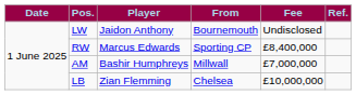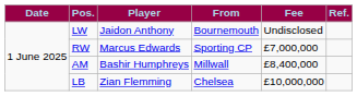RW | Fee: £8,400,000 -> £7,000,000
AM | Fee: £7,000,000 -> £8,400,000
